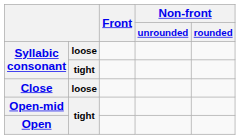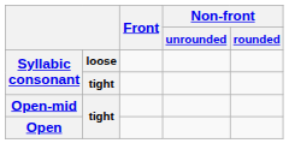- row: Close | loose
